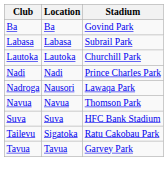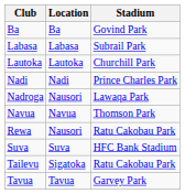+ row: Rewa | Nausori | Ratu Cakobau Park
